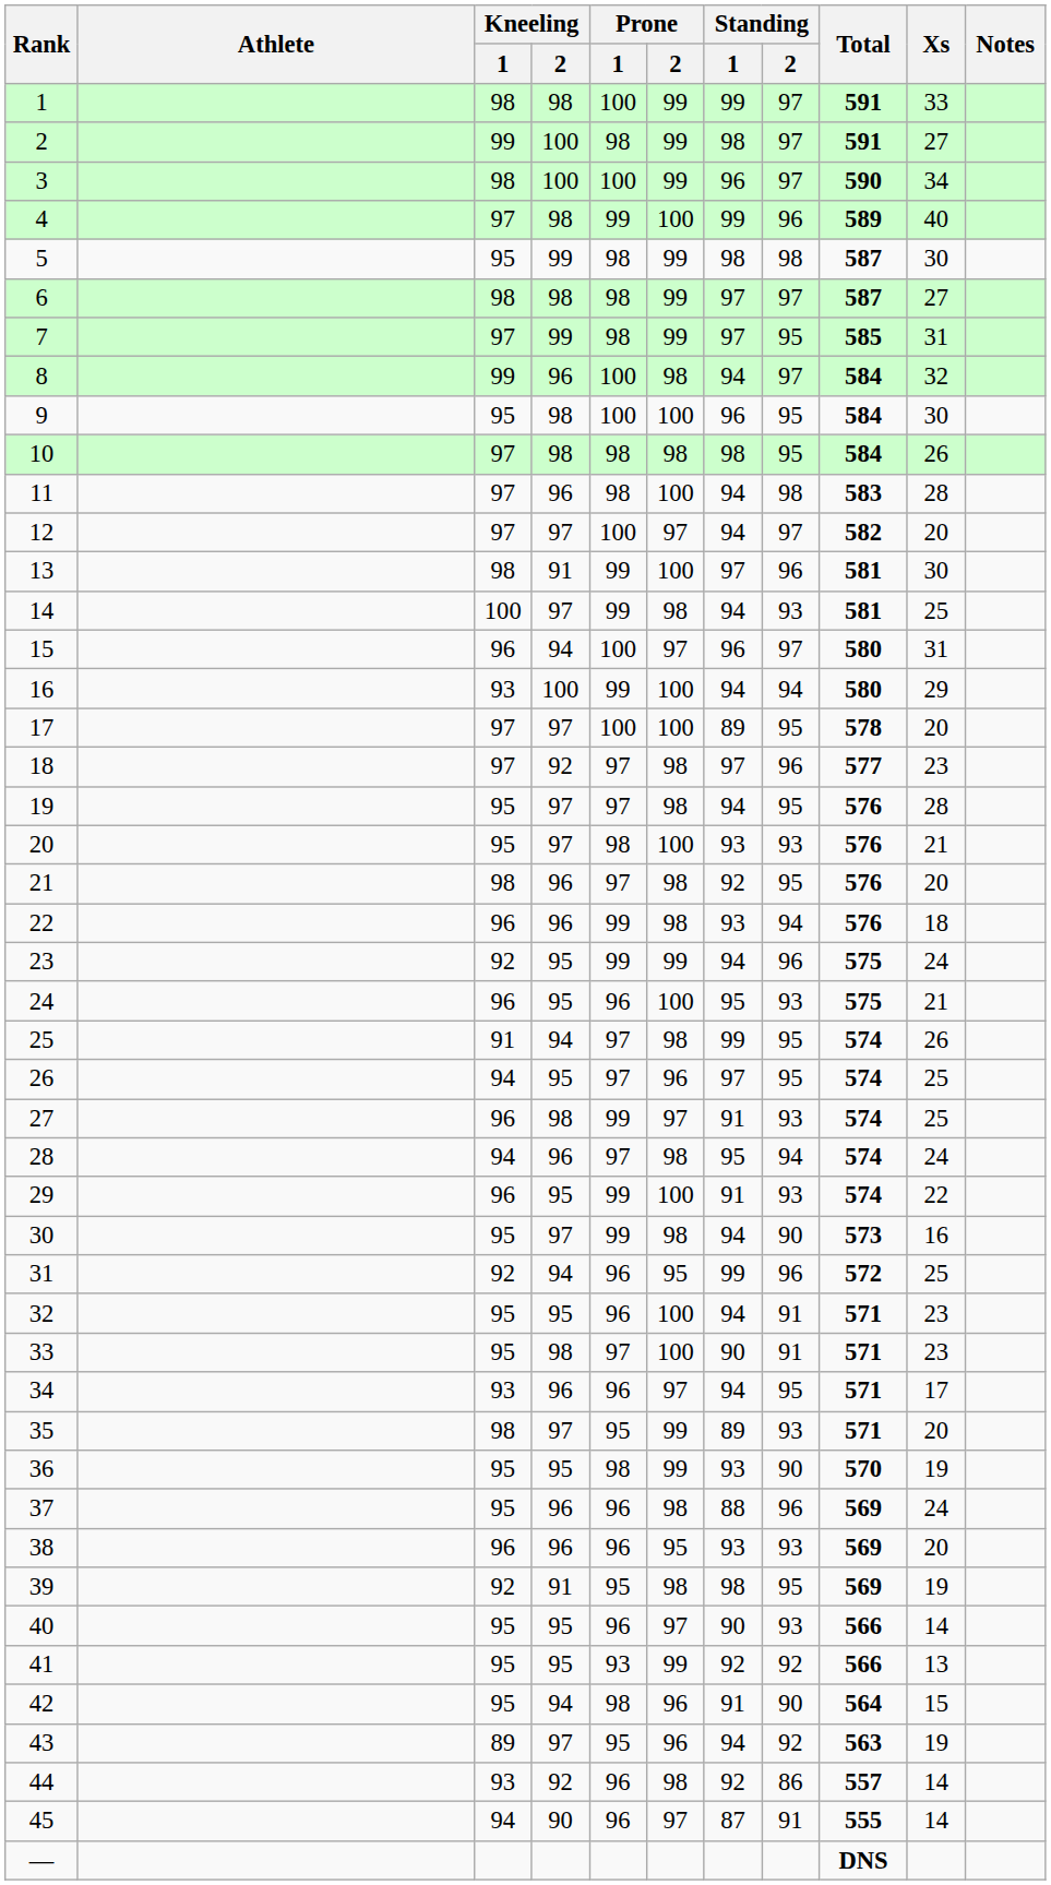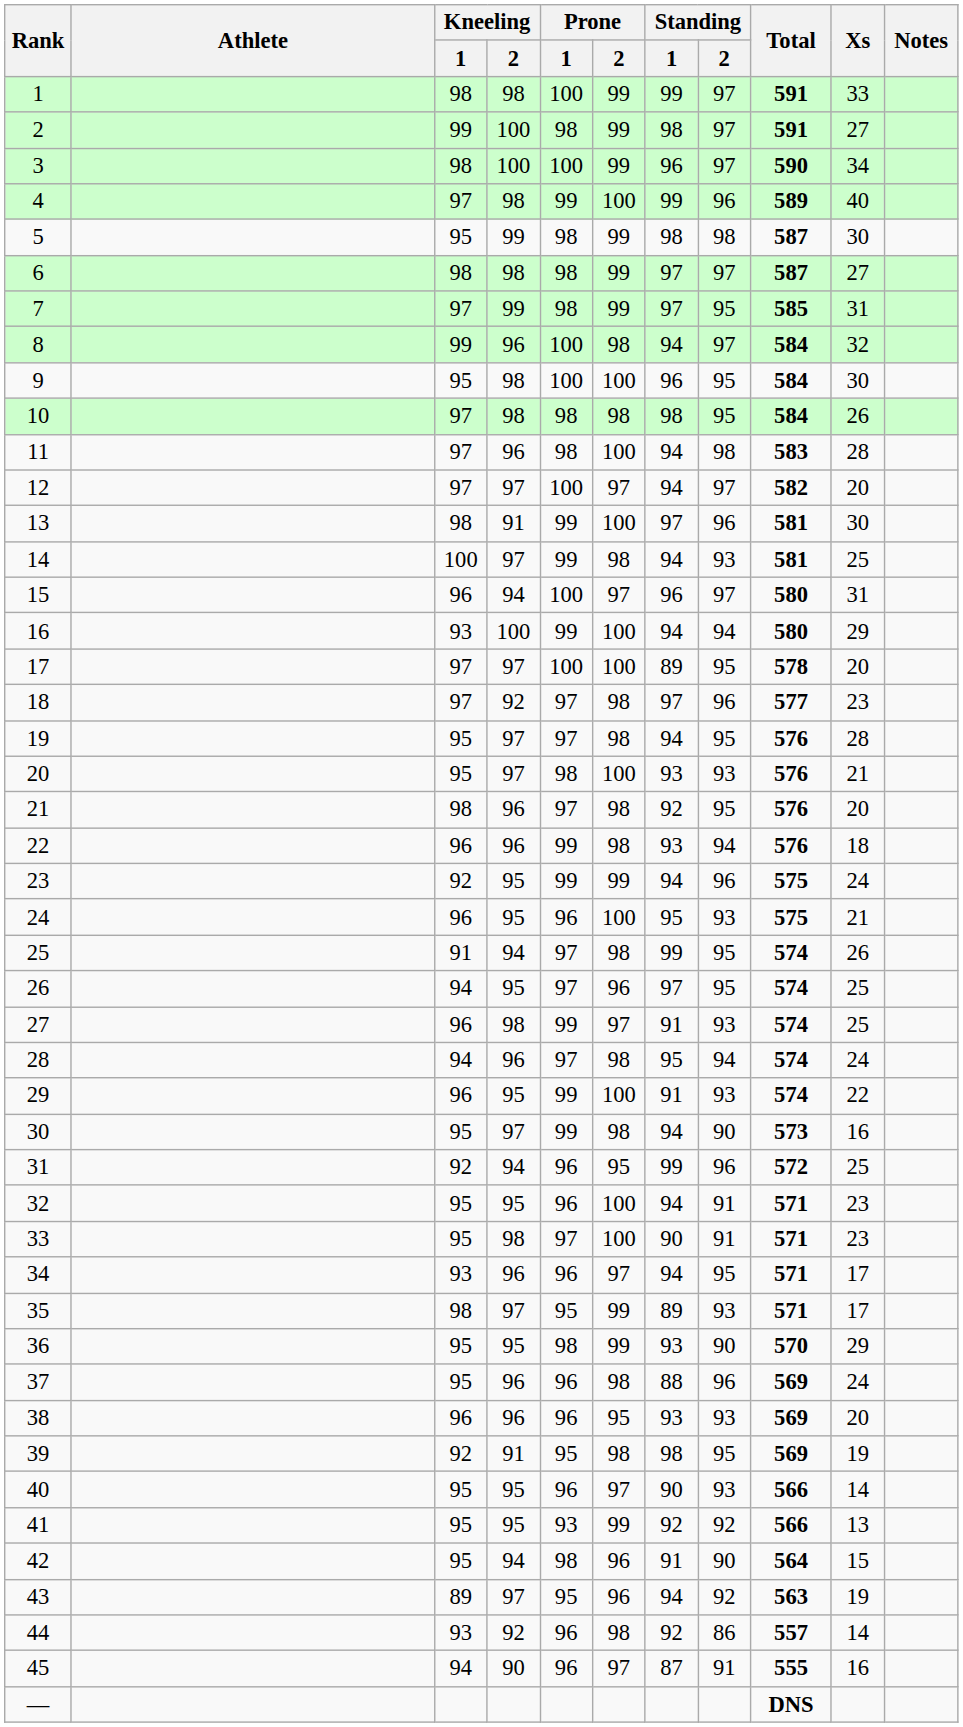35 | Xs: 20 -> 17
36 | Xs: 19 -> 29
45 | Xs: 14 -> 16
